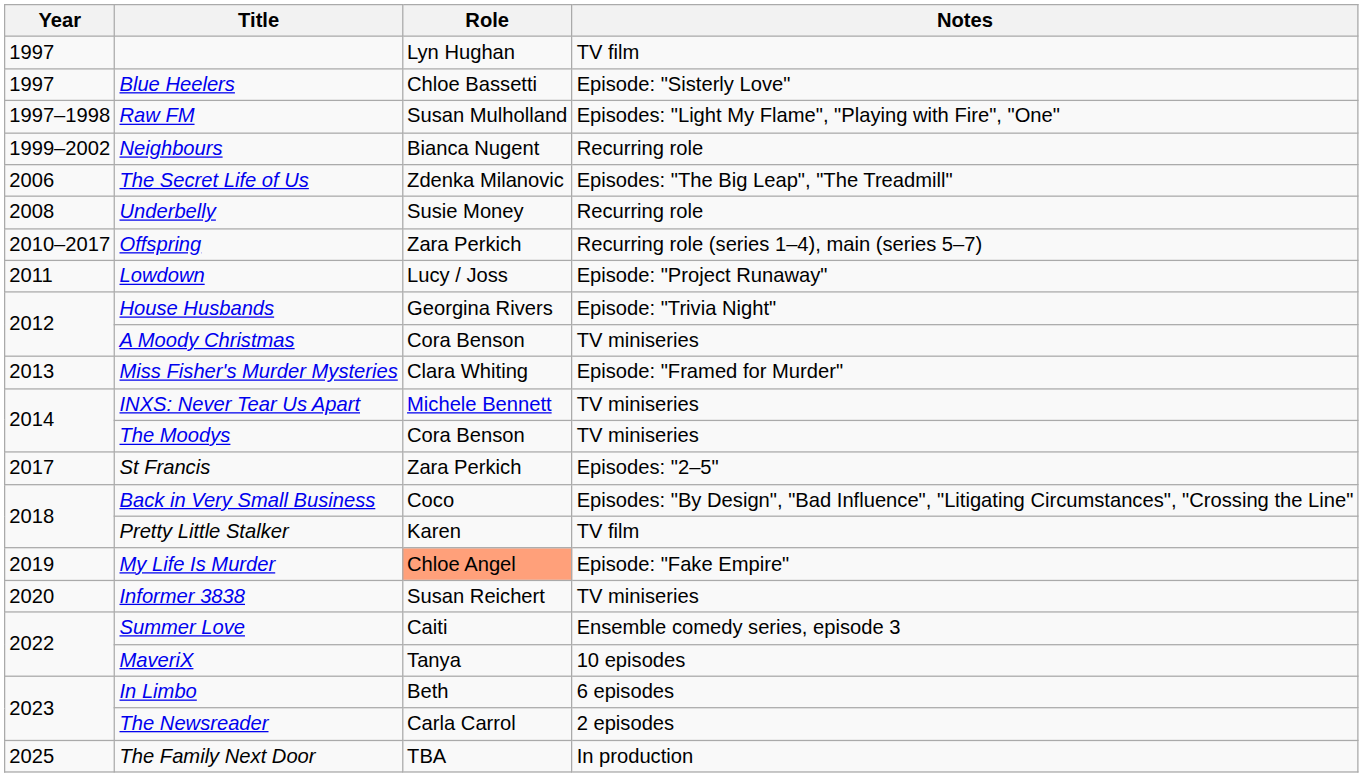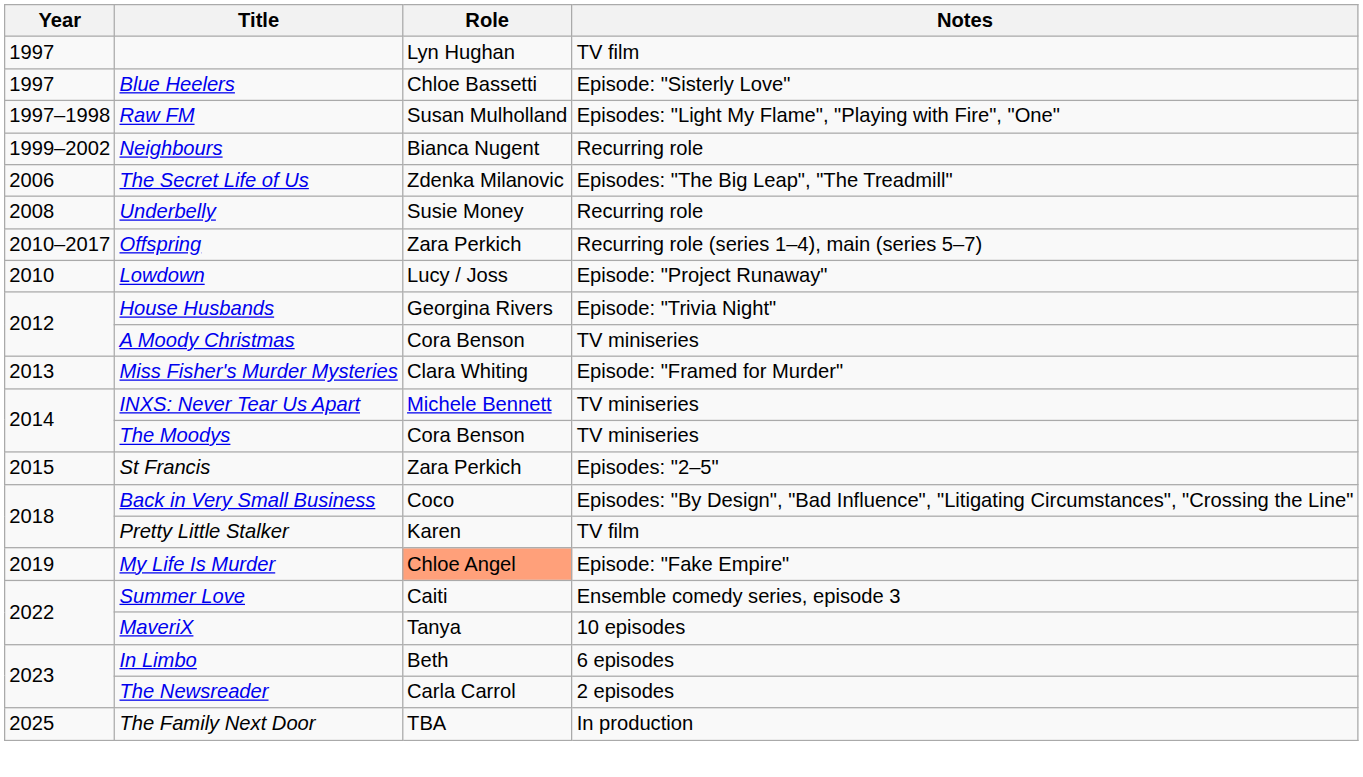Lowdown | Year: 2011 -> 2010
St Francis | Year: 2017 -> 2015
- row: 2020 | Informer 3838 | Susan Reichert | TV miniseries
